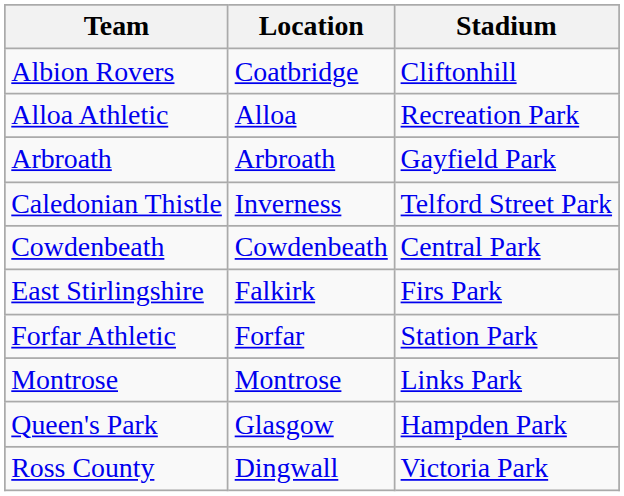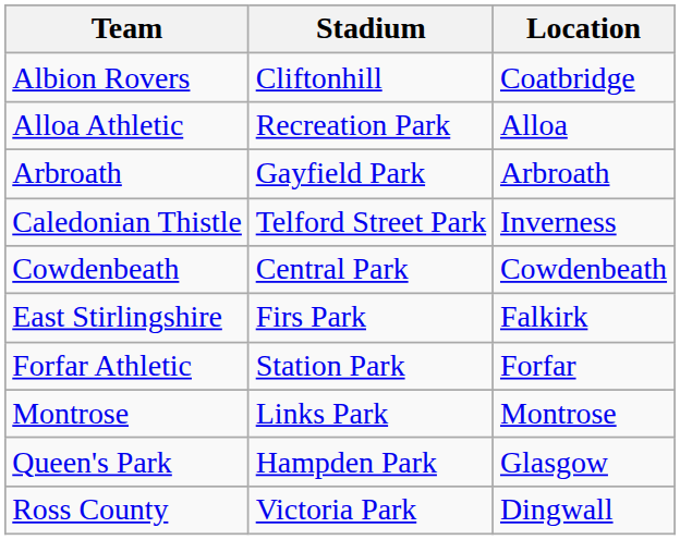columns swapped: Location <-> Stadium
